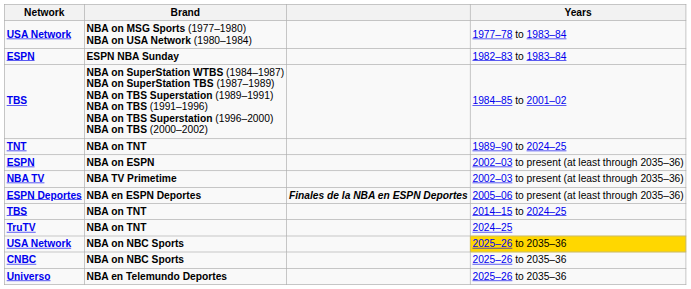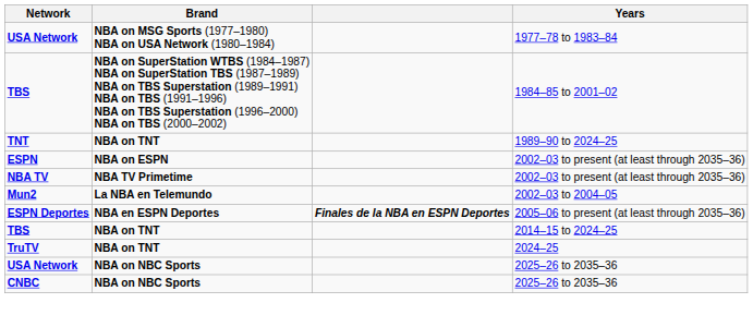- row: ESPN | ESPN NBA Sunday | 1982–83 to 1983–84
+ row: Mun2 | La NBA en Telemundo | 2002–03 to 2004–05
USA Network / NBA on NBC Sports | Years: gold background -> no background
- row: Universo | NBA en Telemundo Deportes | 2025–26 to 2035–36
